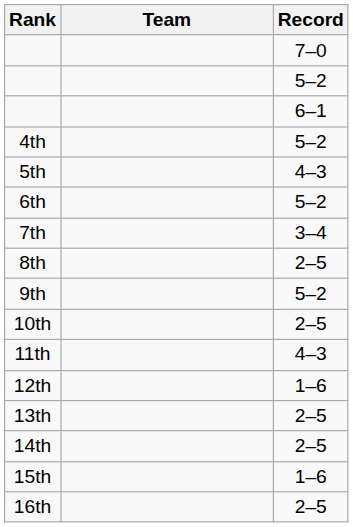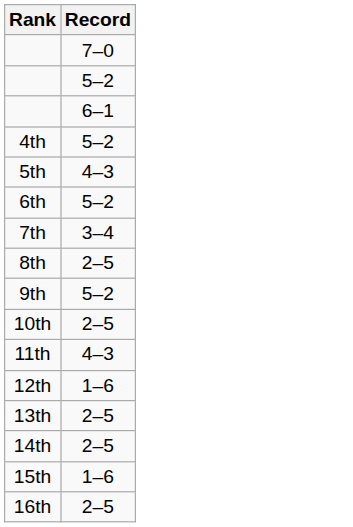- column: Team
